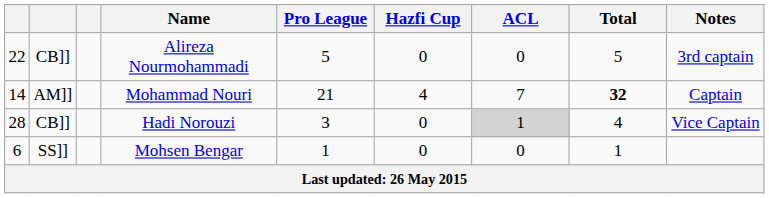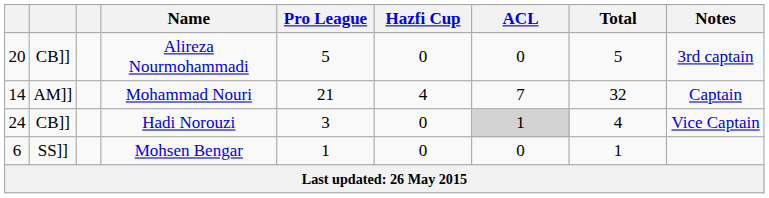Alireza Nourmohammadi | column 1: 22 -> 20
Mohammad Nouri | Total: bold -> normal
Hadi Norouzi | column 1: 28 -> 24
